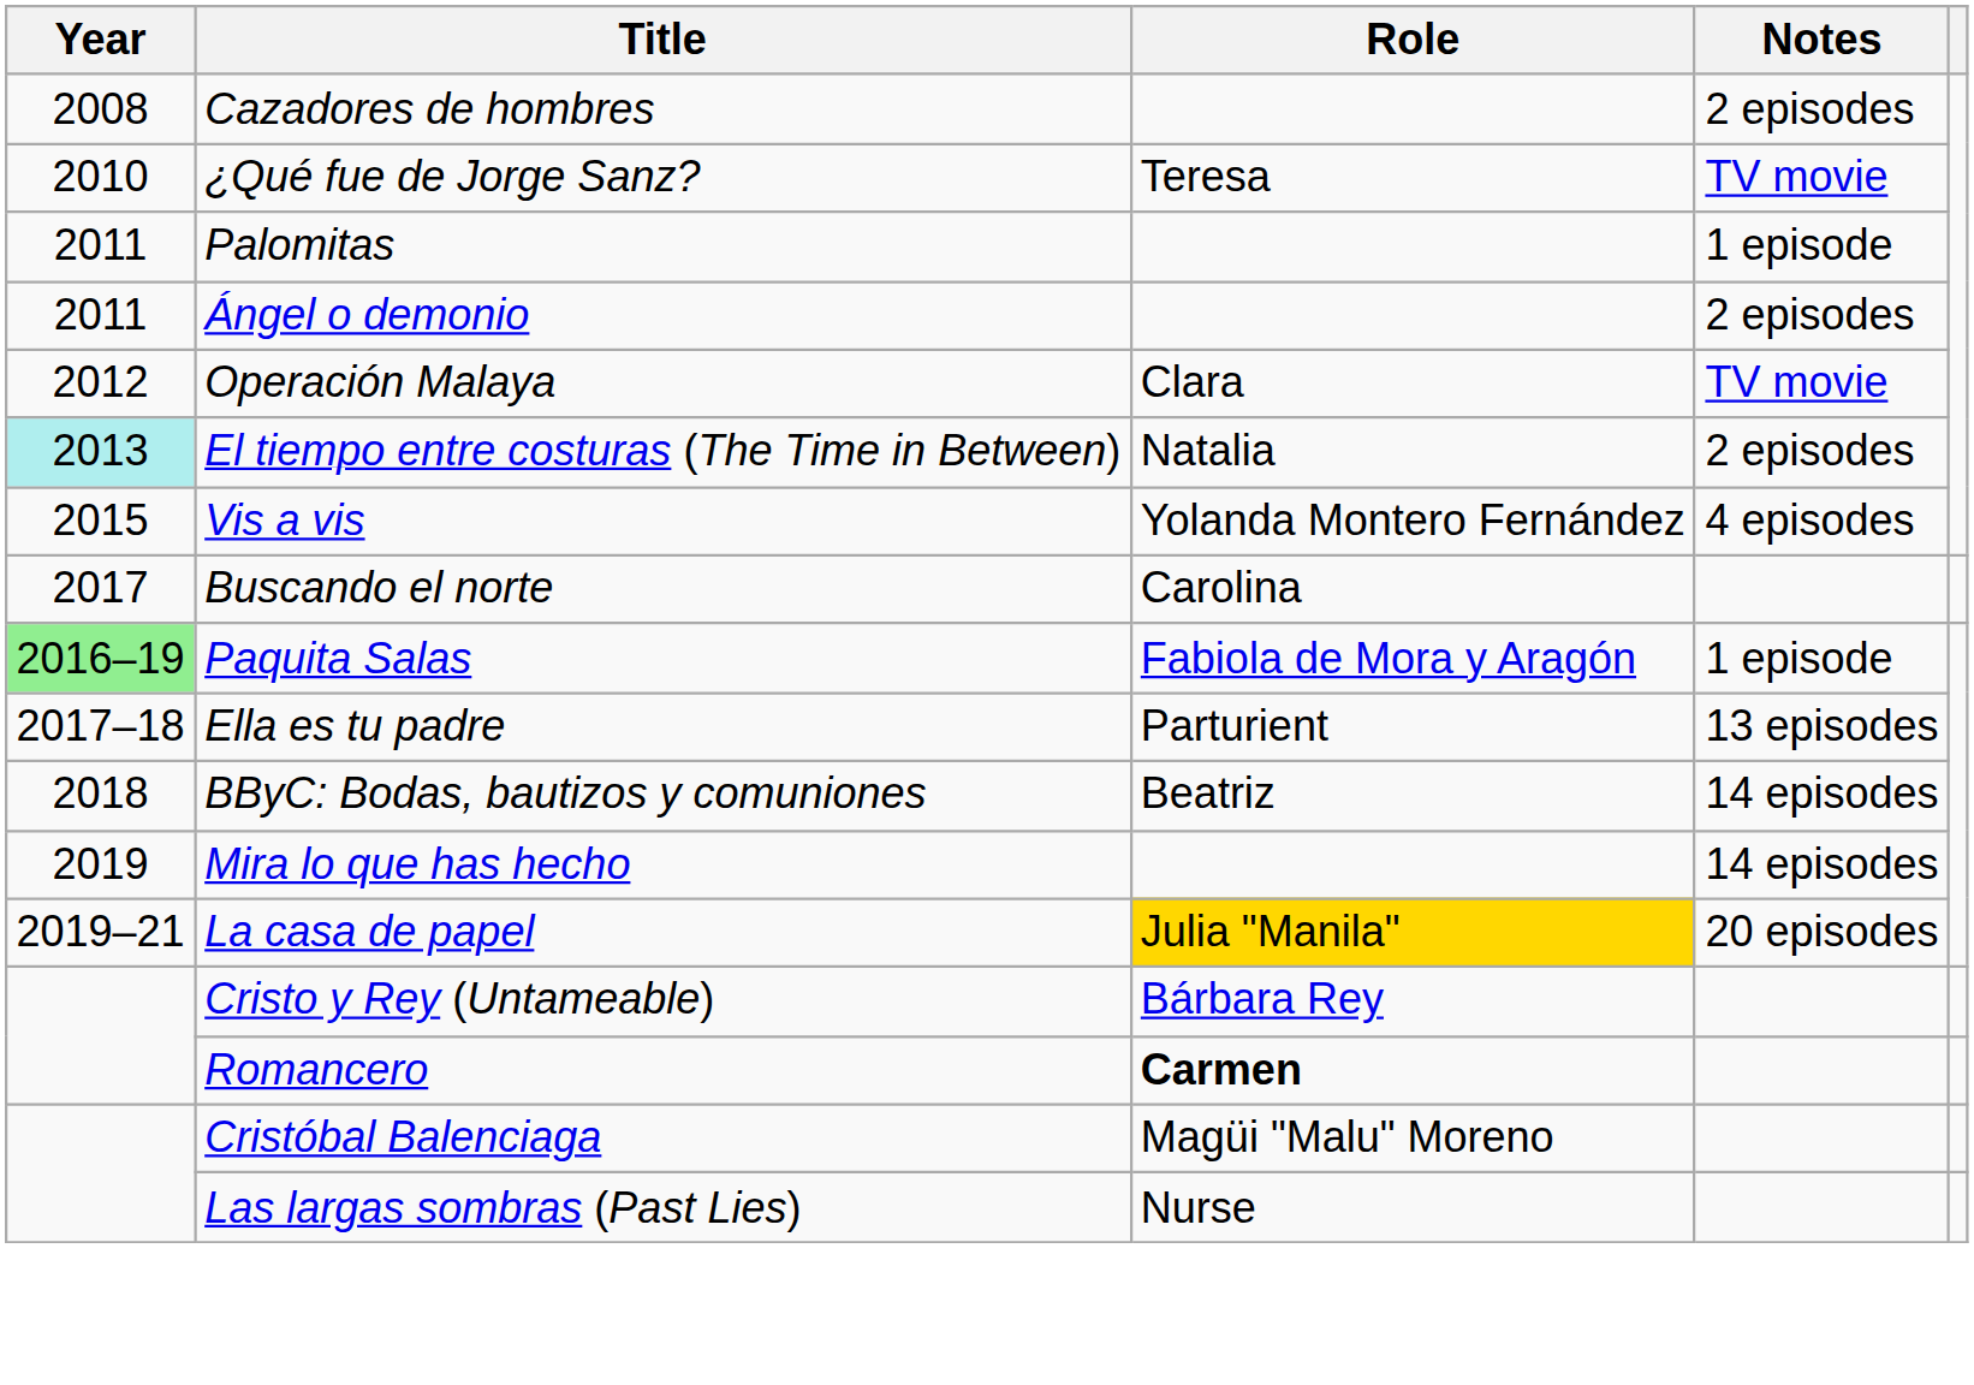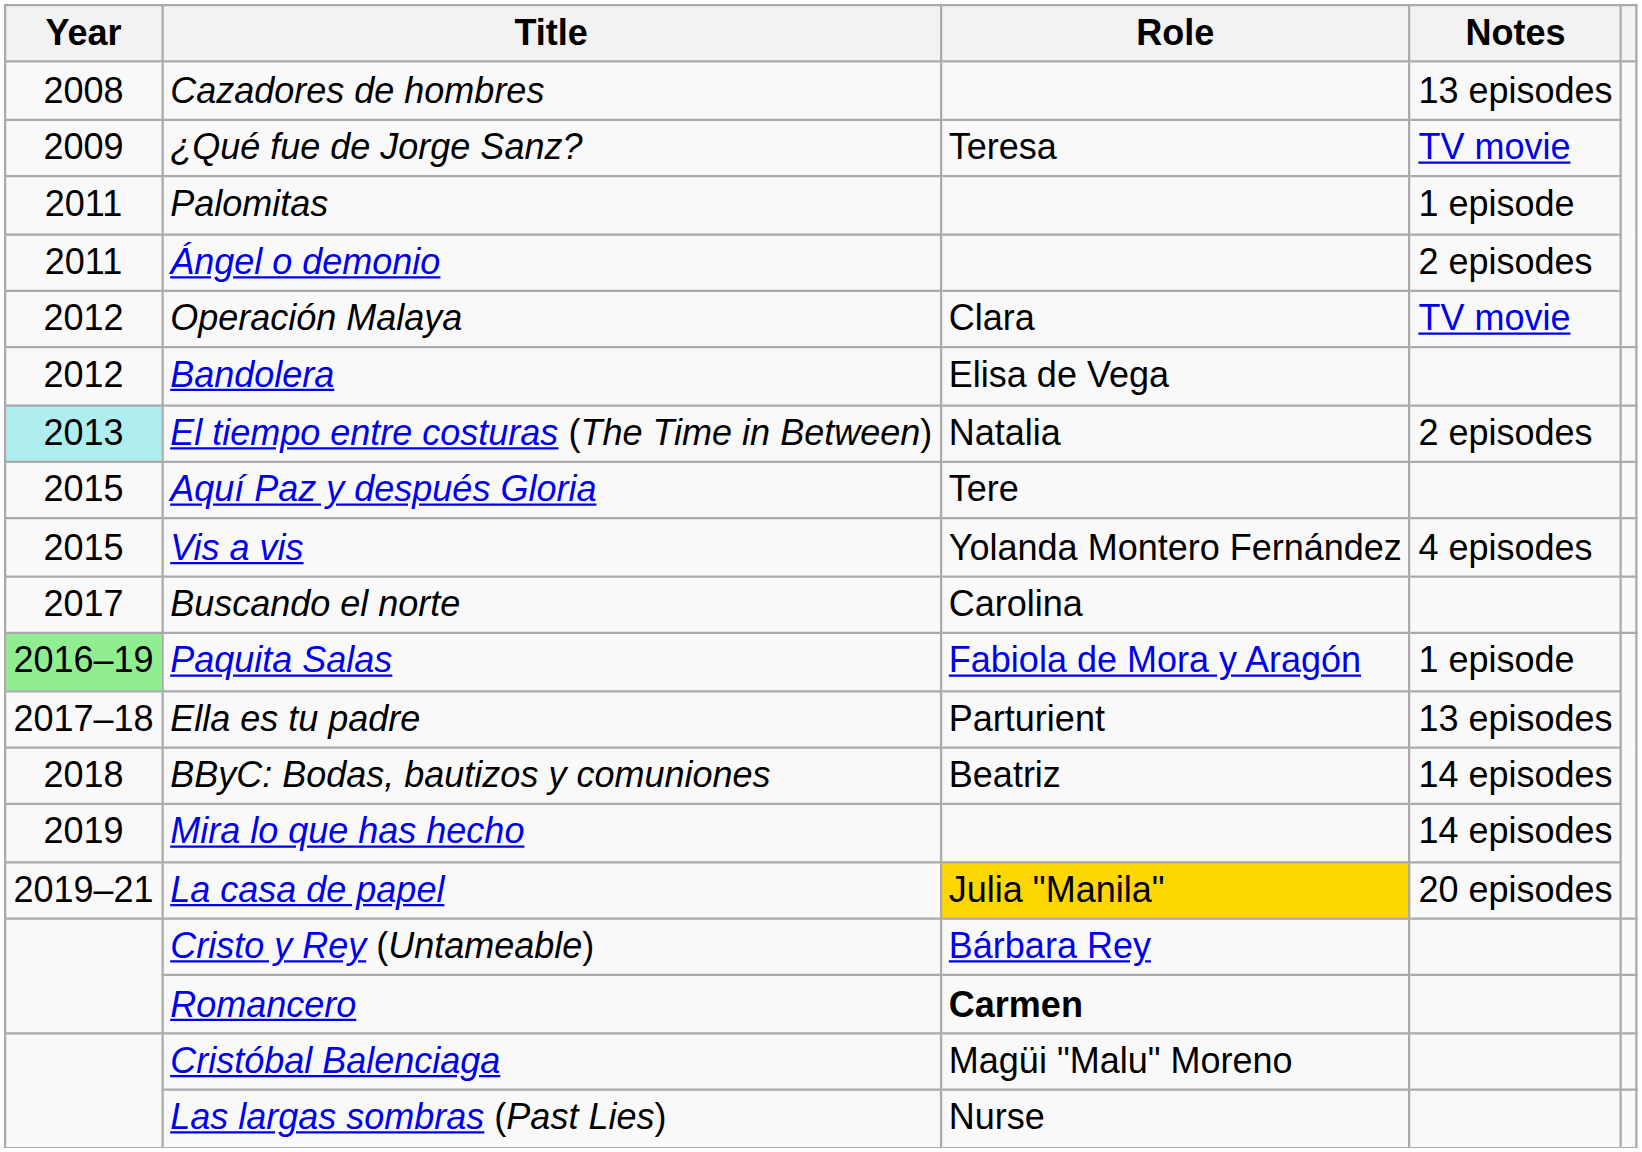Cazadores de hombres | Notes: 2 episodes -> 13 episodes
¿Qué fue de Jorge Sanz? | Year: 2010 -> 2009
+ row: 2012 | Bandolera | Elisa de Vega
+ row: 2015 | Aquí Paz y después Gloria | Tere
